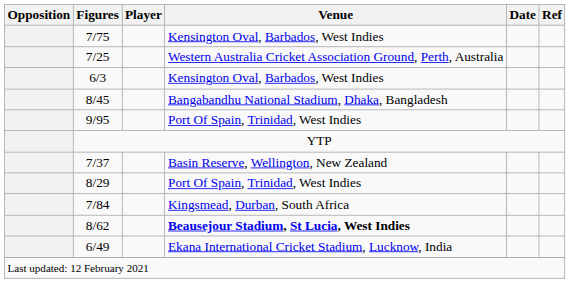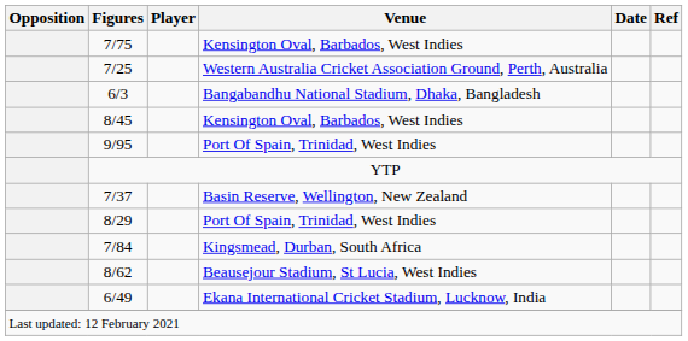6/3 | Venue: Kensington Oval, Barbados, West Indies -> Bangabandhu National Stadium, Dhaka, Bangladesh
8/45 | Venue: Bangabandhu National Stadium, Dhaka, Bangladesh -> Kensington Oval, Barbados, West Indies
8/62 | Venue: bold -> normal
